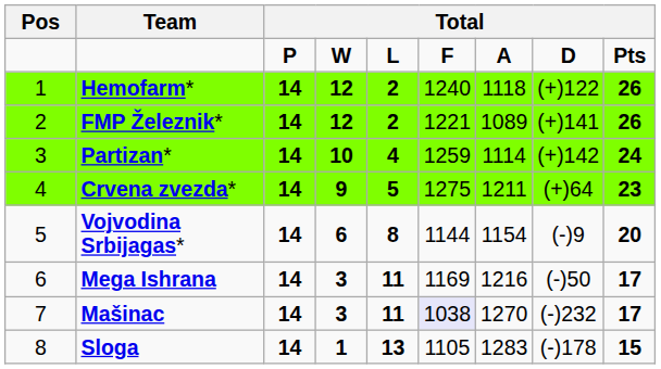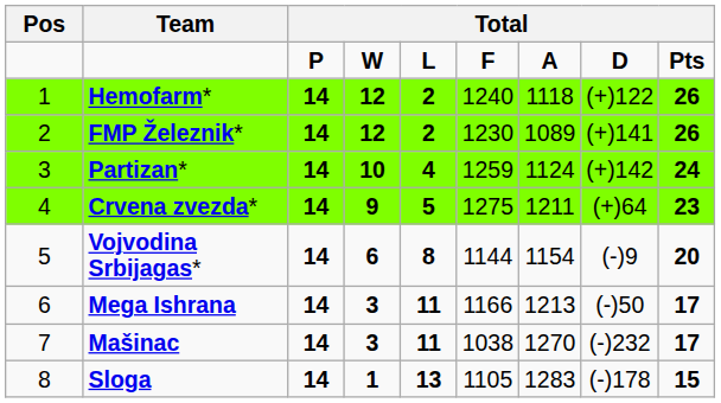FMP Železnik* | column 6: 1221 -> 1230
Partizan* | column 7: 1114 -> 1124
Mega Ishrana | column 6: 1169 -> 1166
Mega Ishrana | column 7: 1216 -> 1213
Mašinac | column 6: lavender background -> no background
